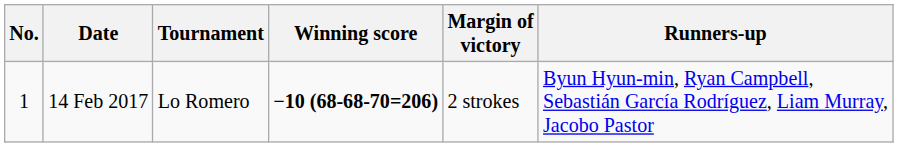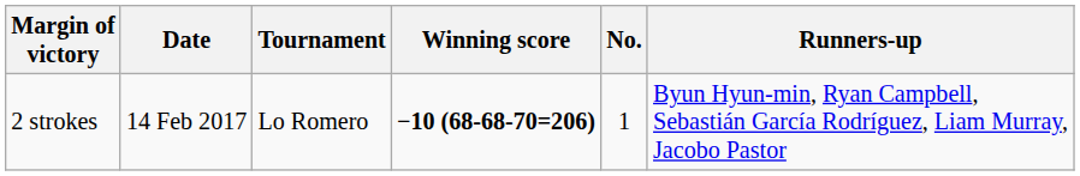columns swapped: No. <-> Margin of victory
